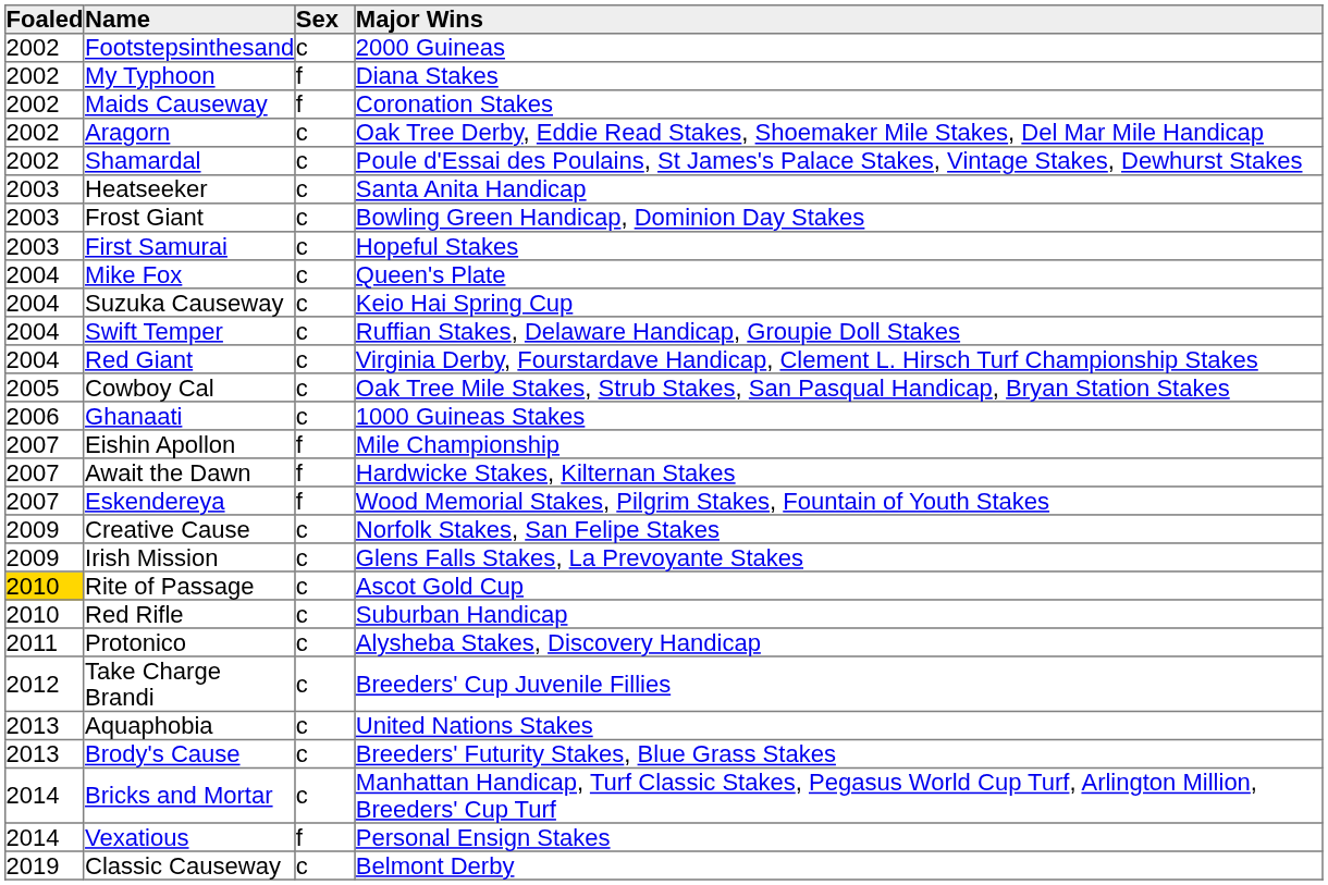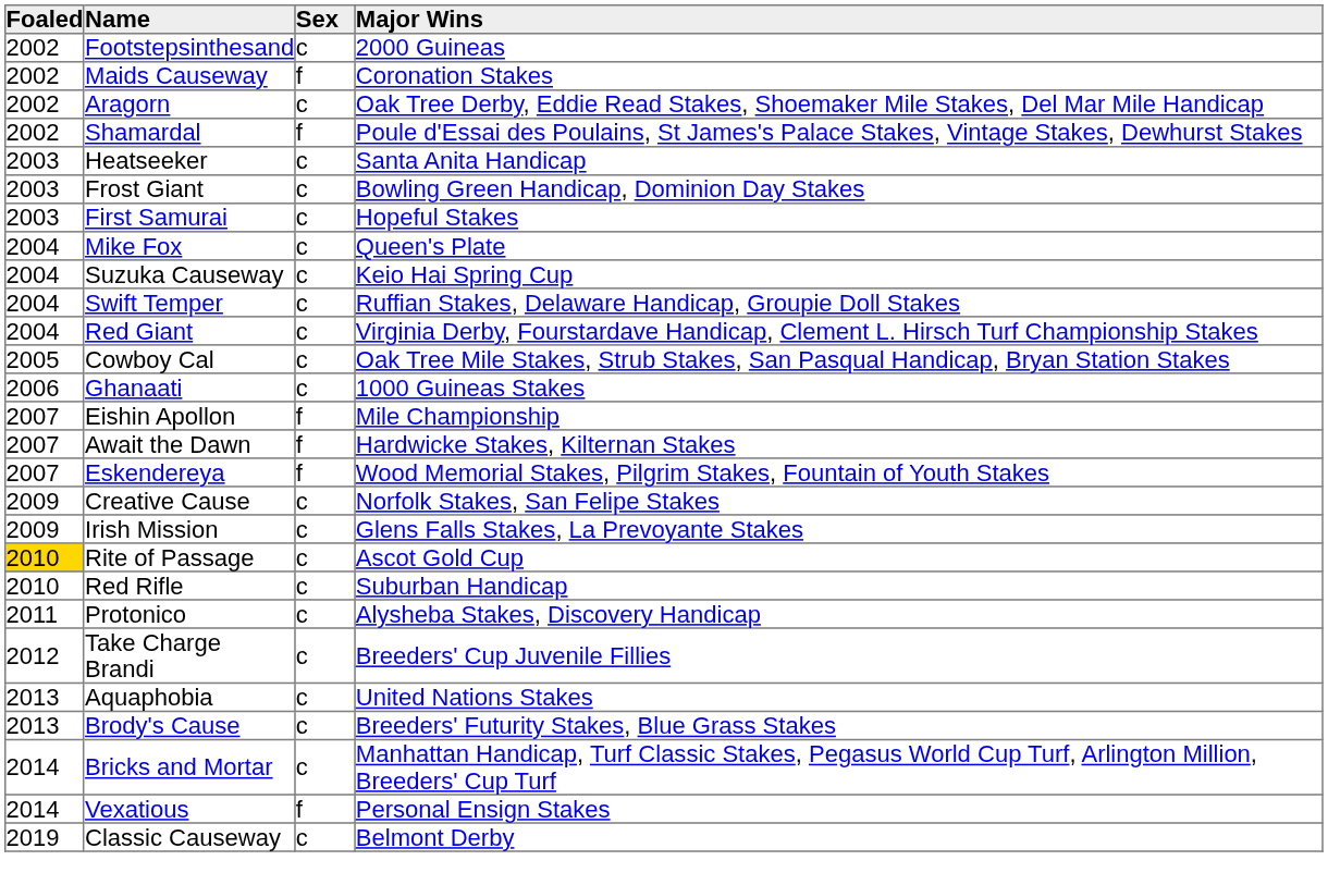- row: 2002 | My Typhoon | f | Diana Stakes
Shamardal | Sex: c -> f
